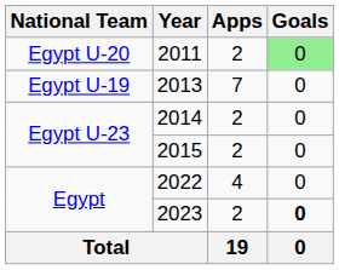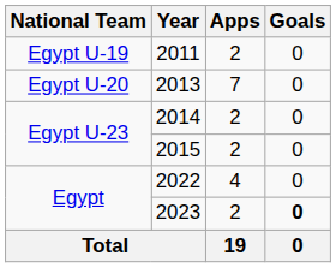2011 | National Team: Egypt U-20 -> Egypt U-19
2011 | Goals: lightgreen background -> no background
2013 | National Team: Egypt U-19 -> Egypt U-20
